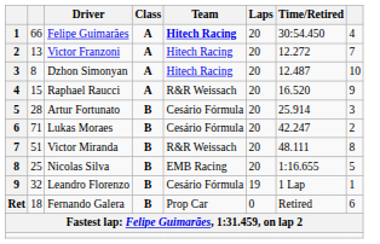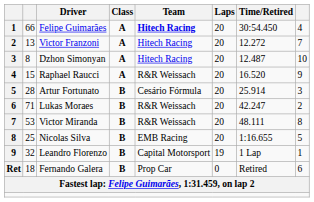Lukas Moraes | Team: Cesário Fórmula -> R&R Weissach
Victor Miranda | column 2: 51 -> 53
Leandro Florenzo | Team: Cesário Fórmula -> Capital Motorsport
